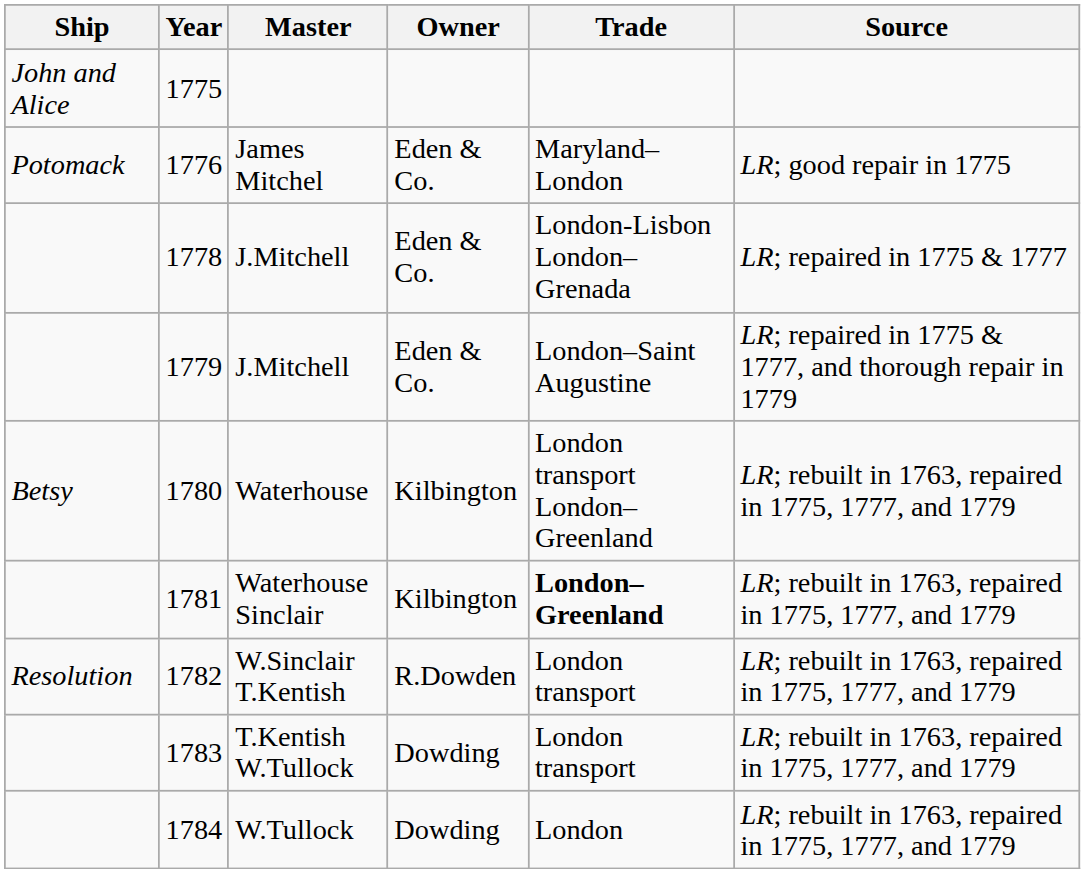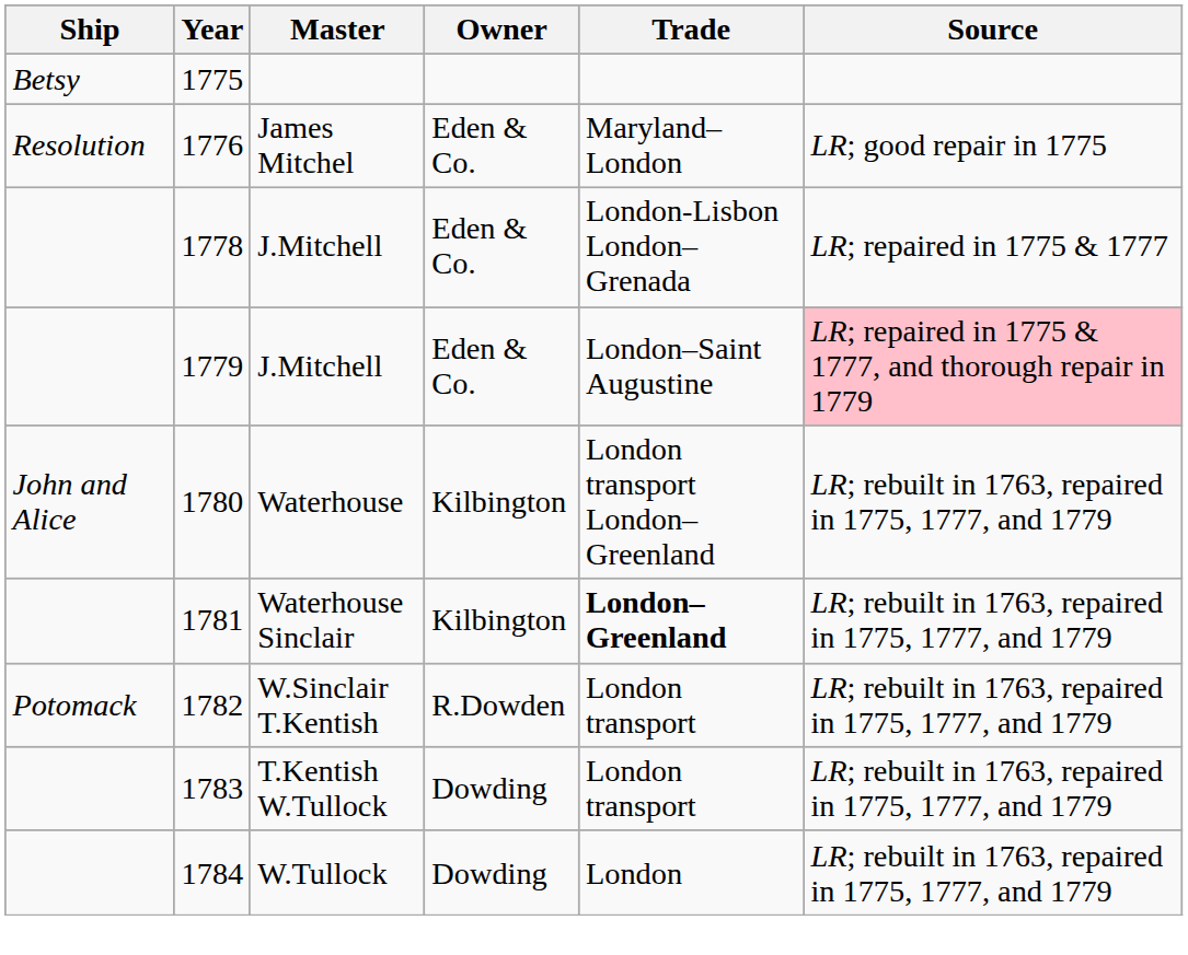1775 | Ship: John and Alice -> Betsy
1776 | Ship: Potomack -> Resolution
1779 | Source: no background -> pink background
1780 | Ship: Betsy -> John and Alice
1782 | Ship: Resolution -> Potomack
